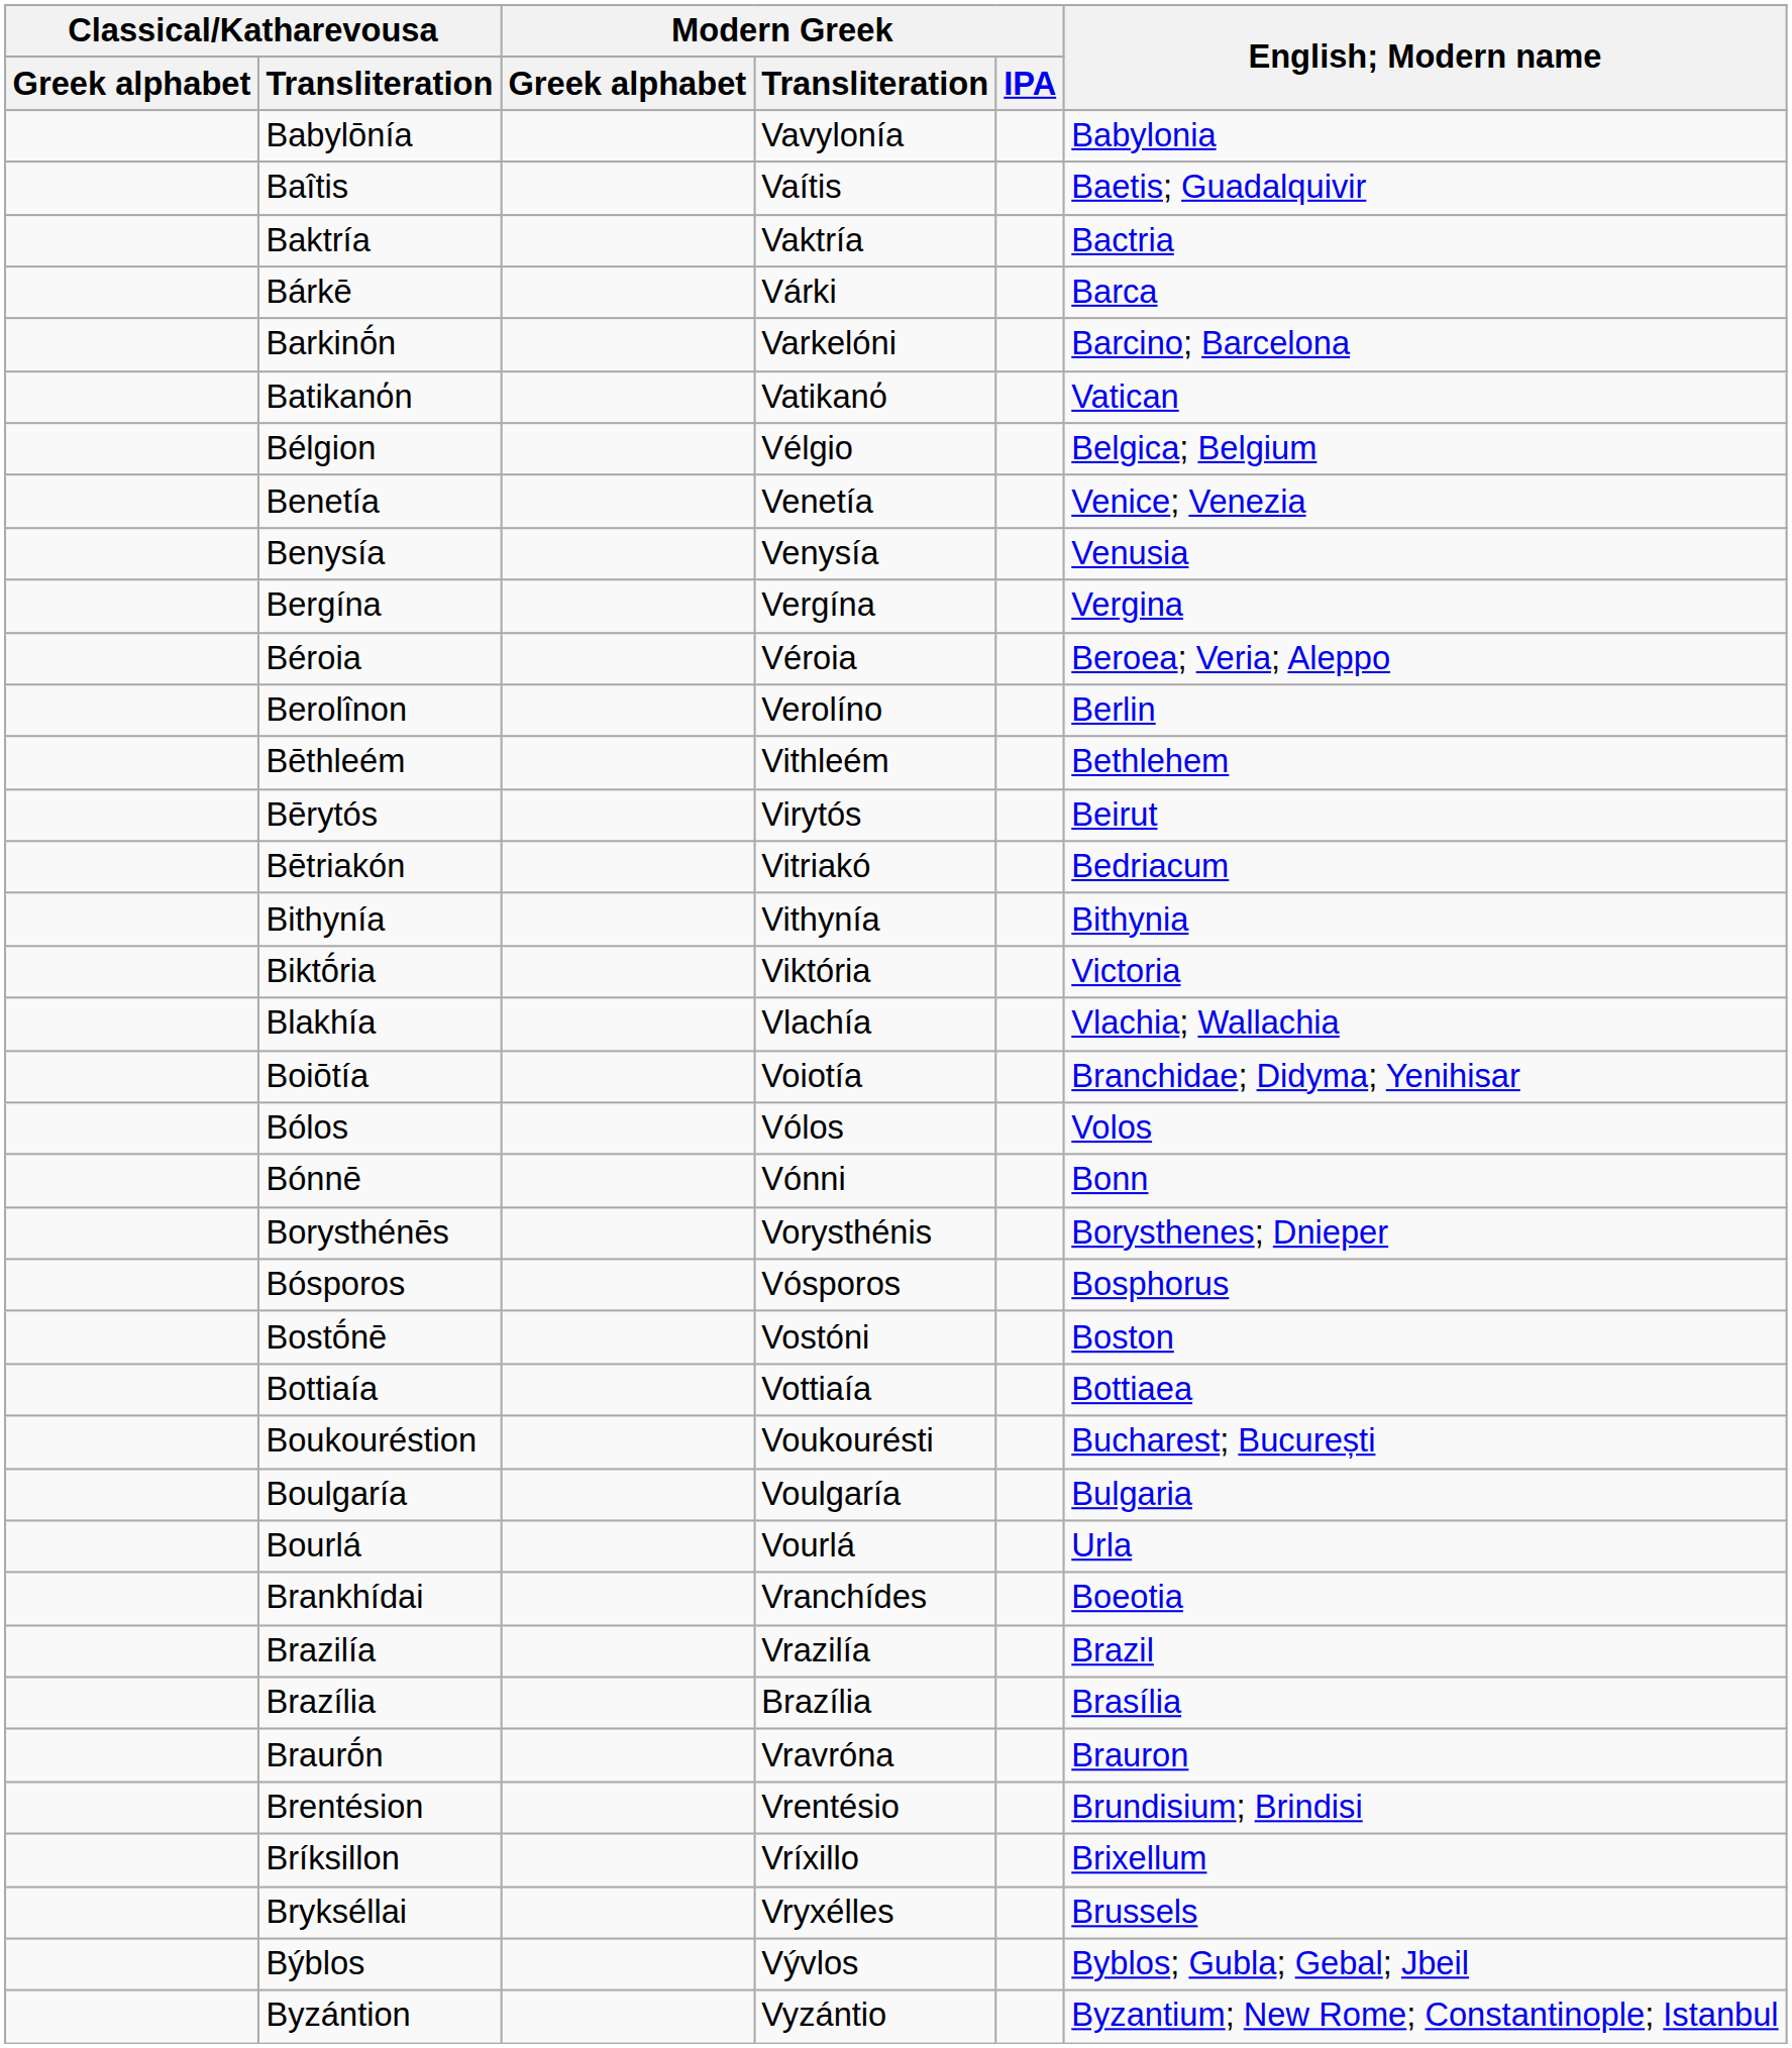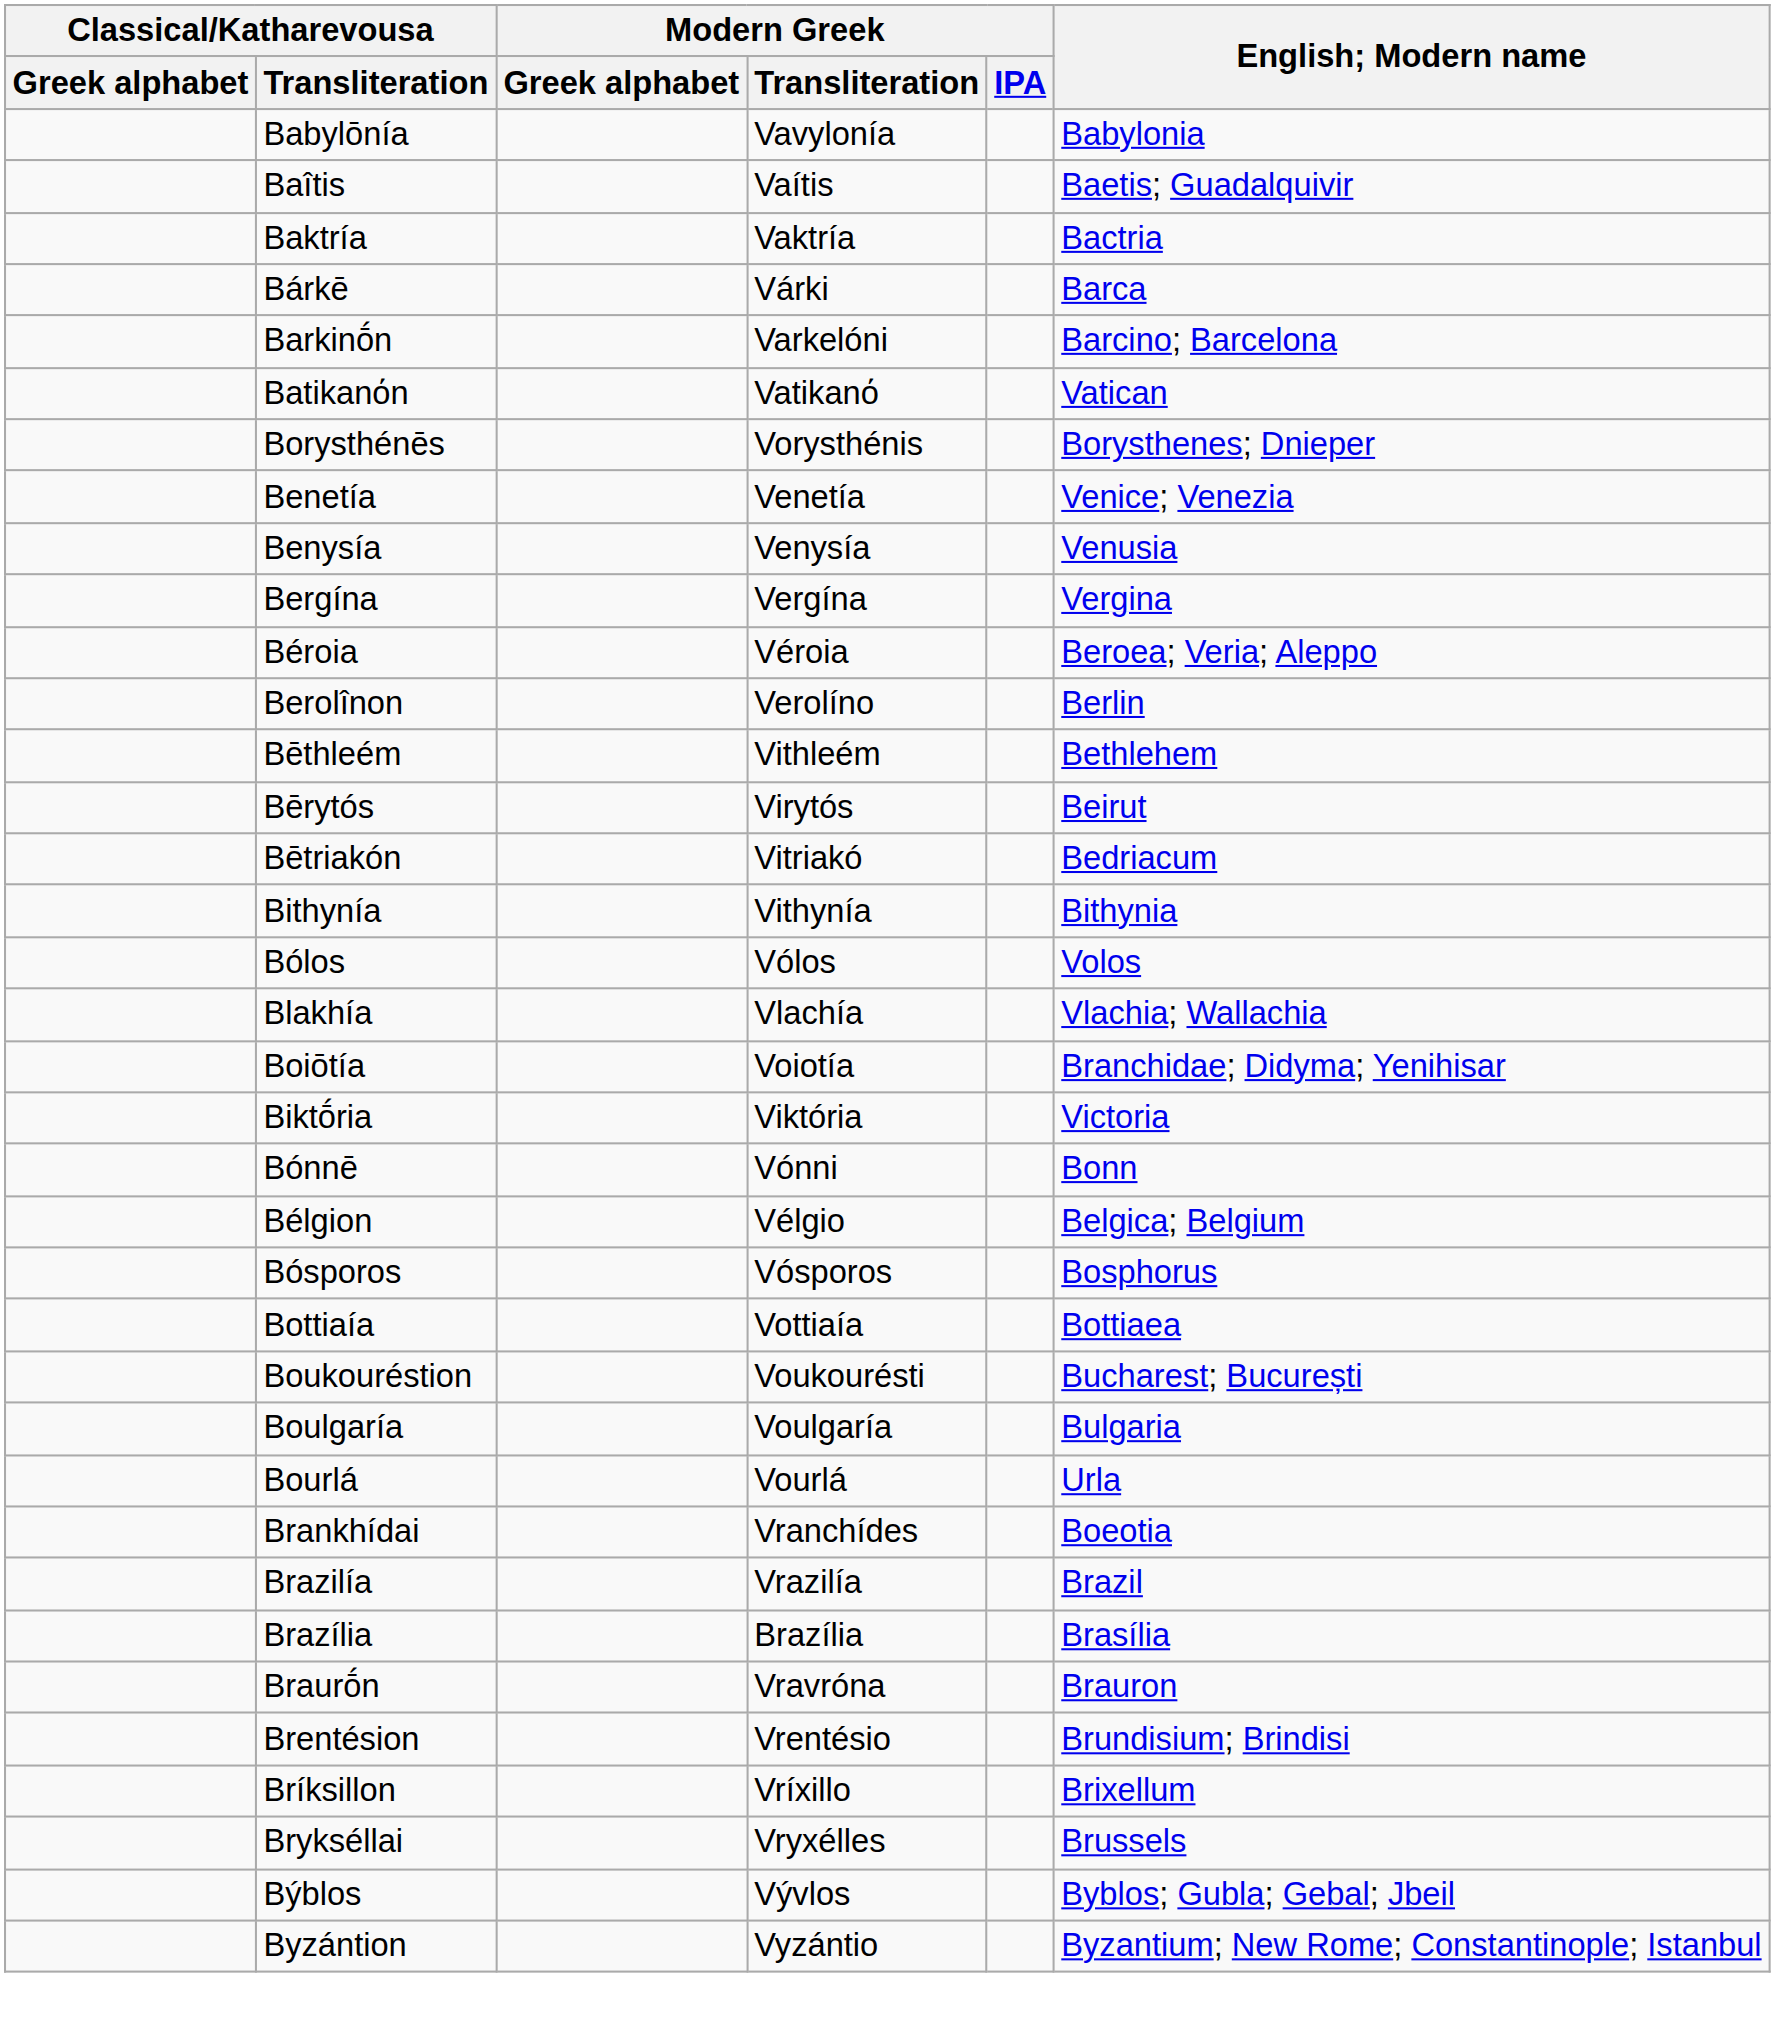rows swapped: Bélgion <-> Borysthénēs
rows swapped: Biktṓria <-> Bólos
- row: Bostṓnē | Vostóni | Boston
